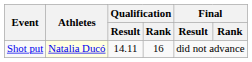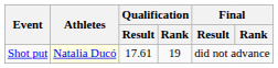Shot put | Qualification / Result: 14.11 -> 17.61
Shot put | Qualification / Rank: 16 -> 19
